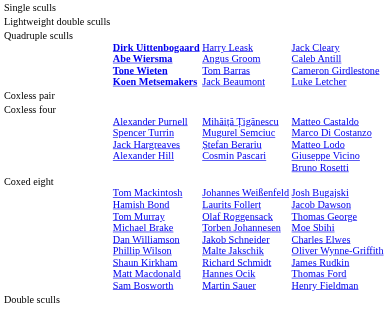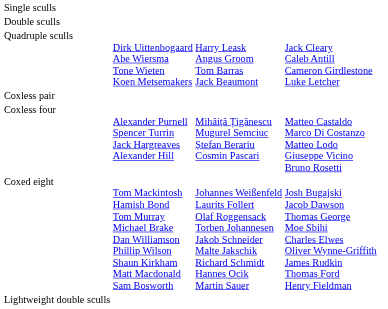rows swapped: Double sculls <-> Lightweight double sculls
Quadruple sculls | column 2: bold -> normal
